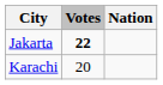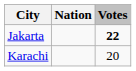columns swapped: Nation <-> Votes
